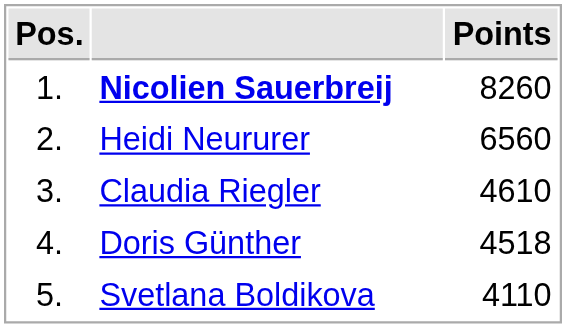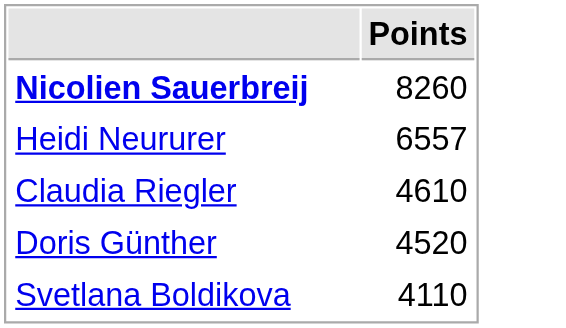- column: Pos. | 1. | 2. | 3. | 4. | 5.
Heidi Neururer | Points: 6560 -> 6557
Doris Günther | Points: 4518 -> 4520
